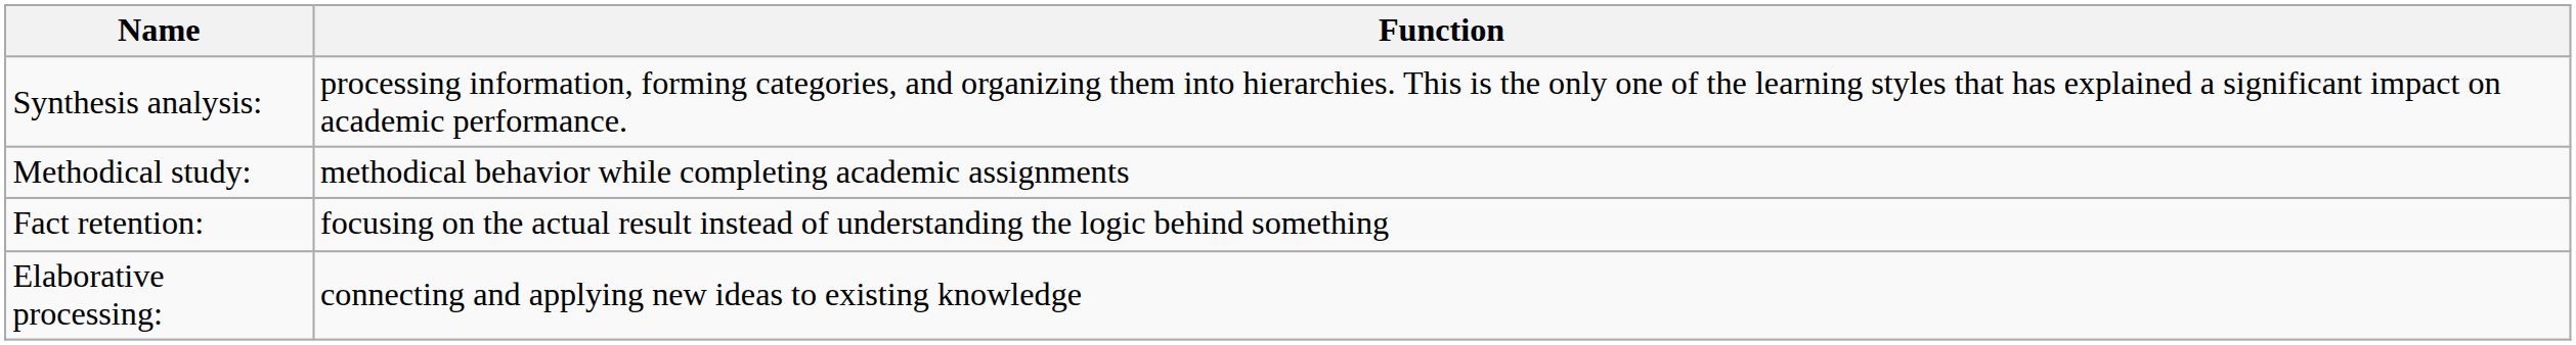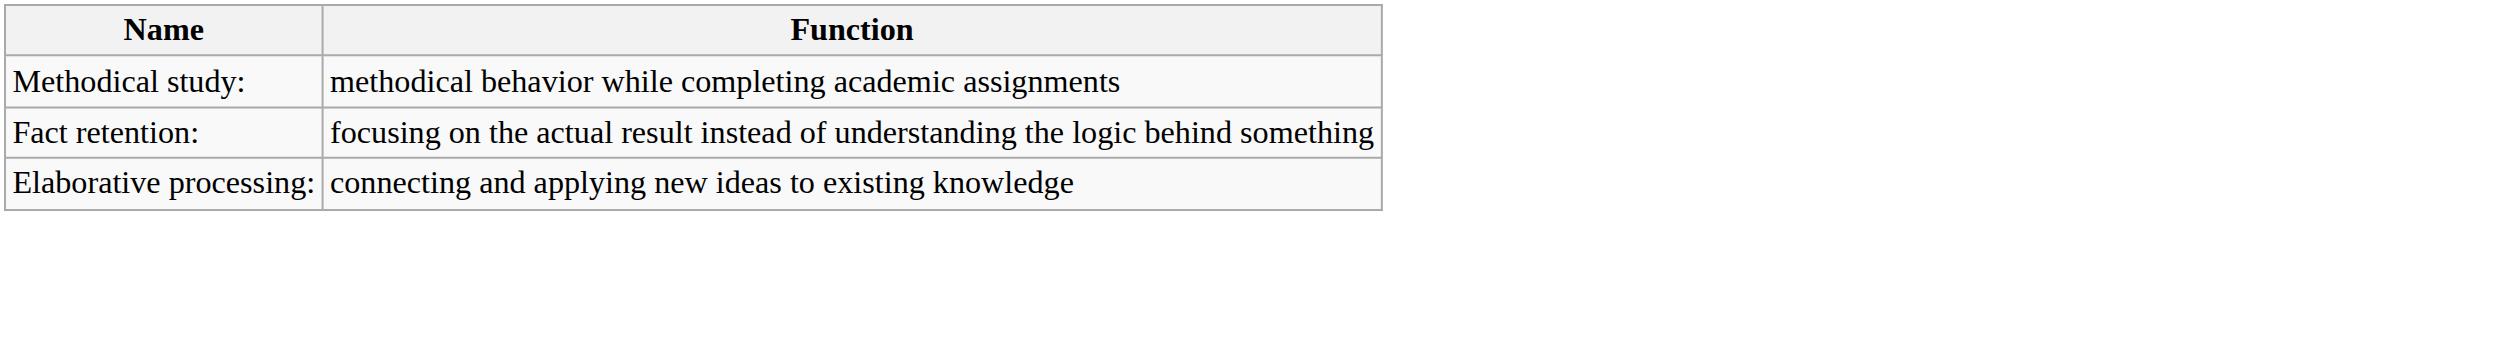- row: Synthesis analysis: | processing information, forming categories, and organizing them into hierarchies. This is the only one of the learning styles that has explained a significant impact on academic performance.
